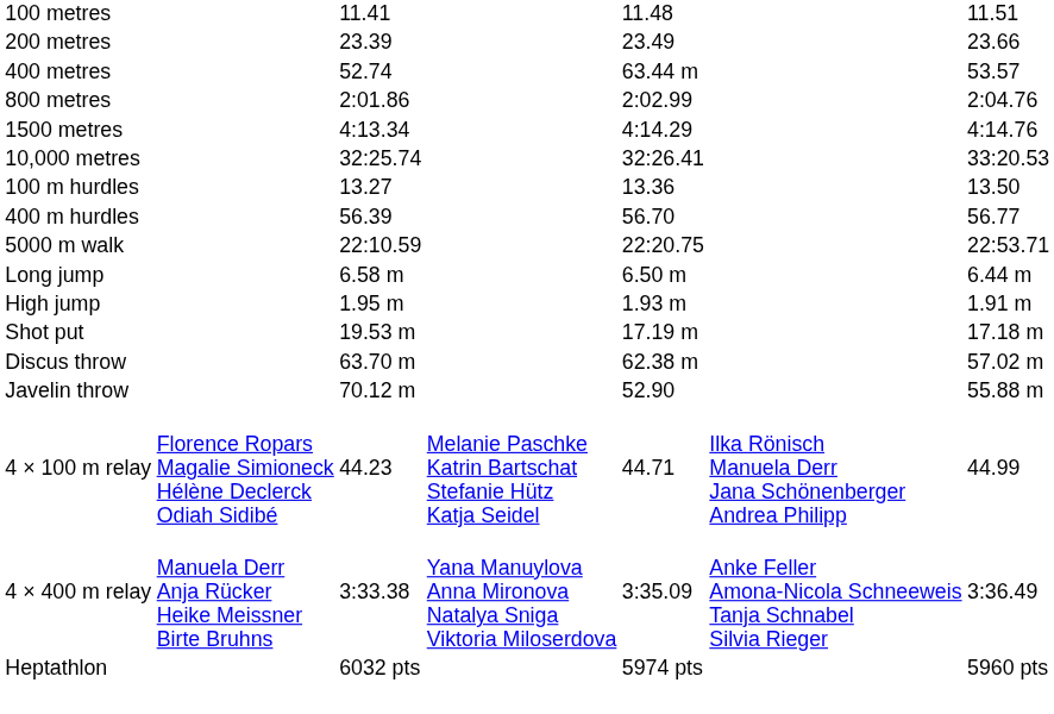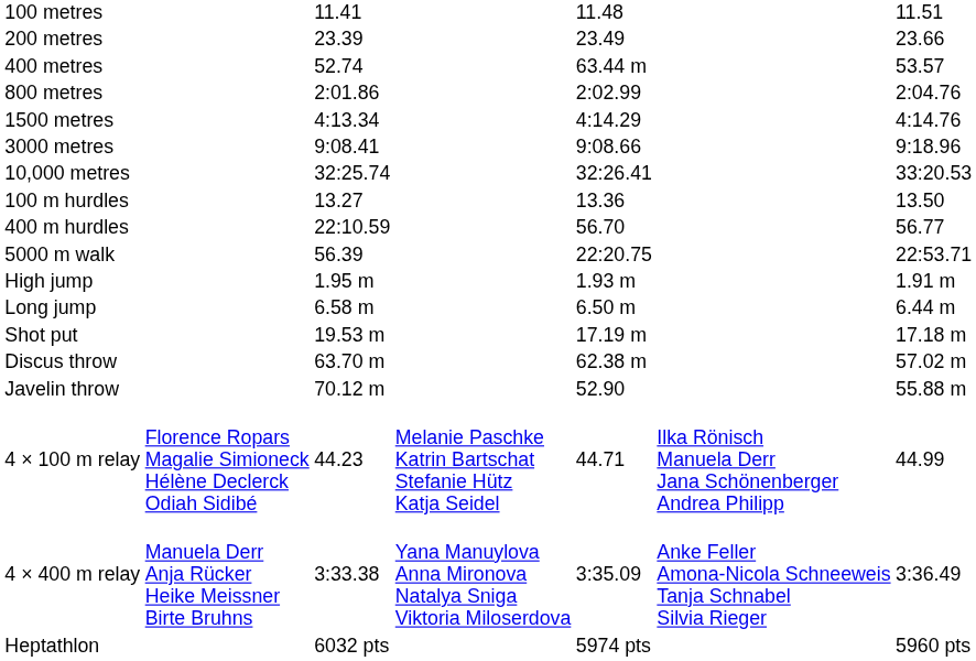+ row: 3000 metres | 9:08.41 | 9:08.66 | 9:18.96
400 m hurdles | column 3: 56.39 -> 22:10.59
5000 m walk | column 3: 22:10.59 -> 56.39
rows swapped: High jump <-> Long jump
